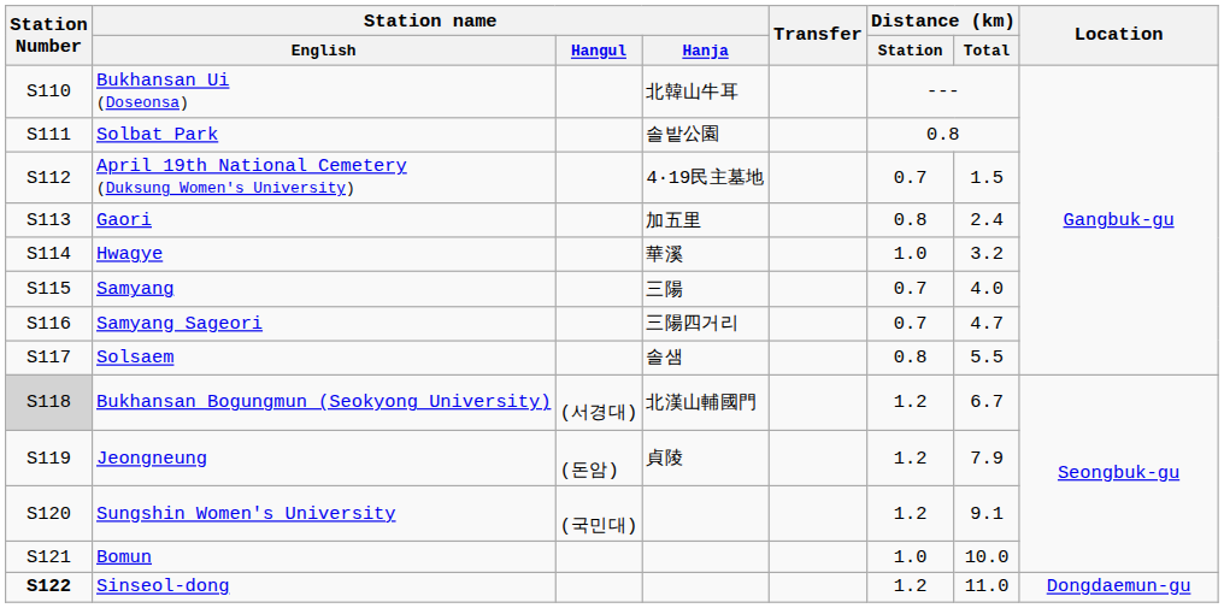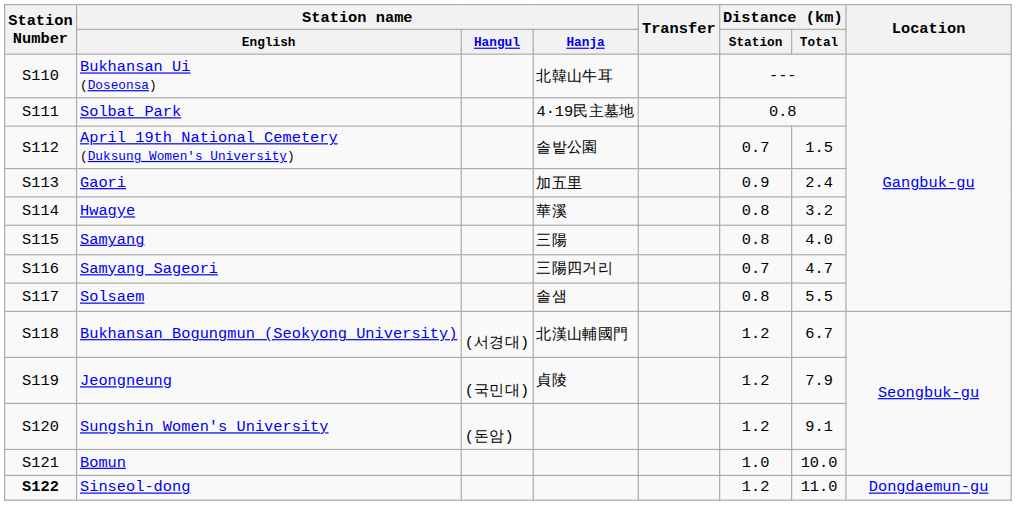Solbat Park | Station name / Hanja: 솔밭公園 -> 4·19民主墓地
April 19th National Cemetery (Duksung Women's University) | Station name / Hanja: 4·19民主墓地 -> 솔밭公園
Gaori | Distance (km) / Station: 0.8 -> 0.9
Hwagye | Distance (km) / Station: 1.0 -> 0.8
Samyang | Distance (km) / Station: 0.7 -> 0.8
Bukhansan Bogungmun (Seokyong University) | Station Number: lightgrey background -> no background
Jeongneung | Station name / Hangul: (돈암) -> (국민대)
Sungshin Women's University | Station name / Hangul: (국민대) -> (돈암)
